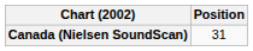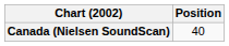Canada (Nielsen SoundScan) | Position: 31 -> 40
